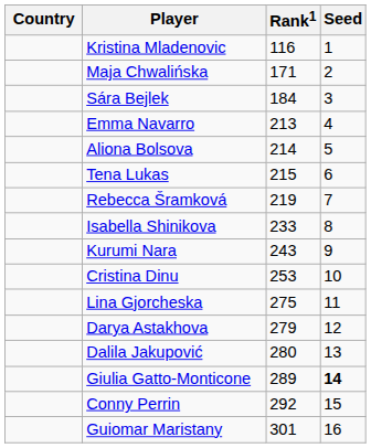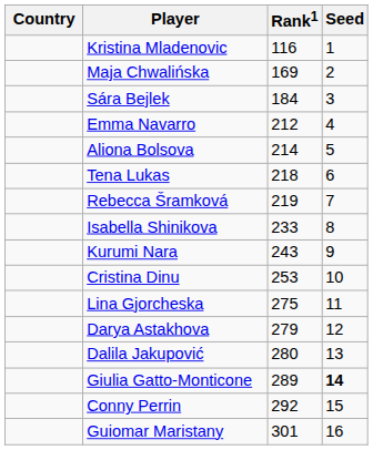Maja Chwalińska | Rank1: 171 -> 169
Emma Navarro | Rank1: 213 -> 212
Tena Lukas | Rank1: 215 -> 218
